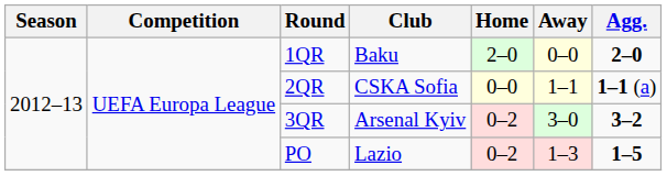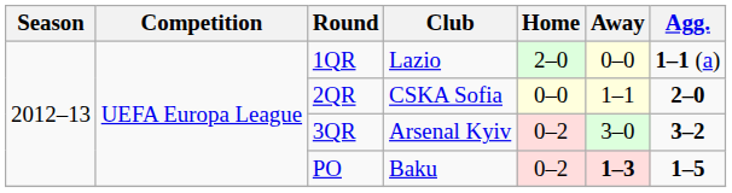1QR | Club: Baku -> Lazio
1QR | Agg.: 2–0 -> 1–1 (a)
2QR | Agg.: 1–1 (a) -> 2–0
PO | Club: Lazio -> Baku
PO | Away: normal -> bold
